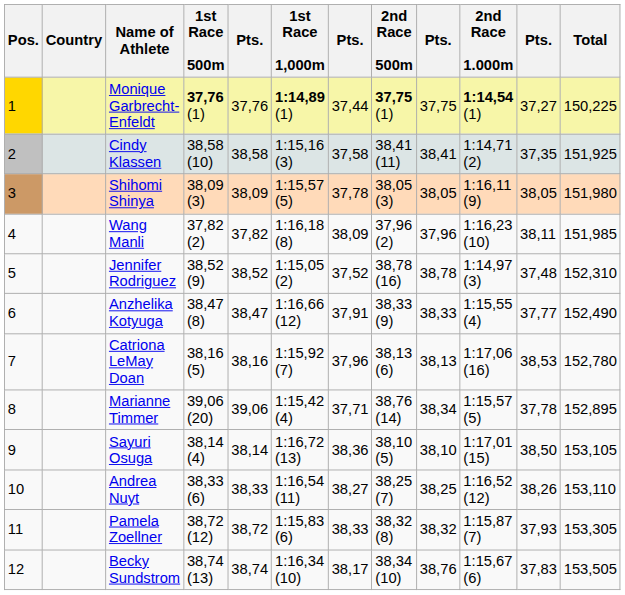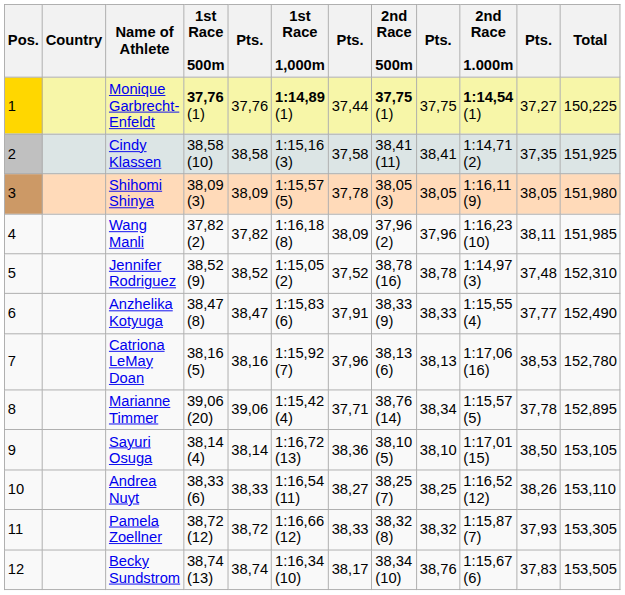Anzhelika Kotyuga | 1st Race 1,000m: 1:16,66 (12) -> 1:15,83 (6)
Pamela Zoellner | 1st Race 1,000m: 1:15,83 (6) -> 1:16,66 (12)
